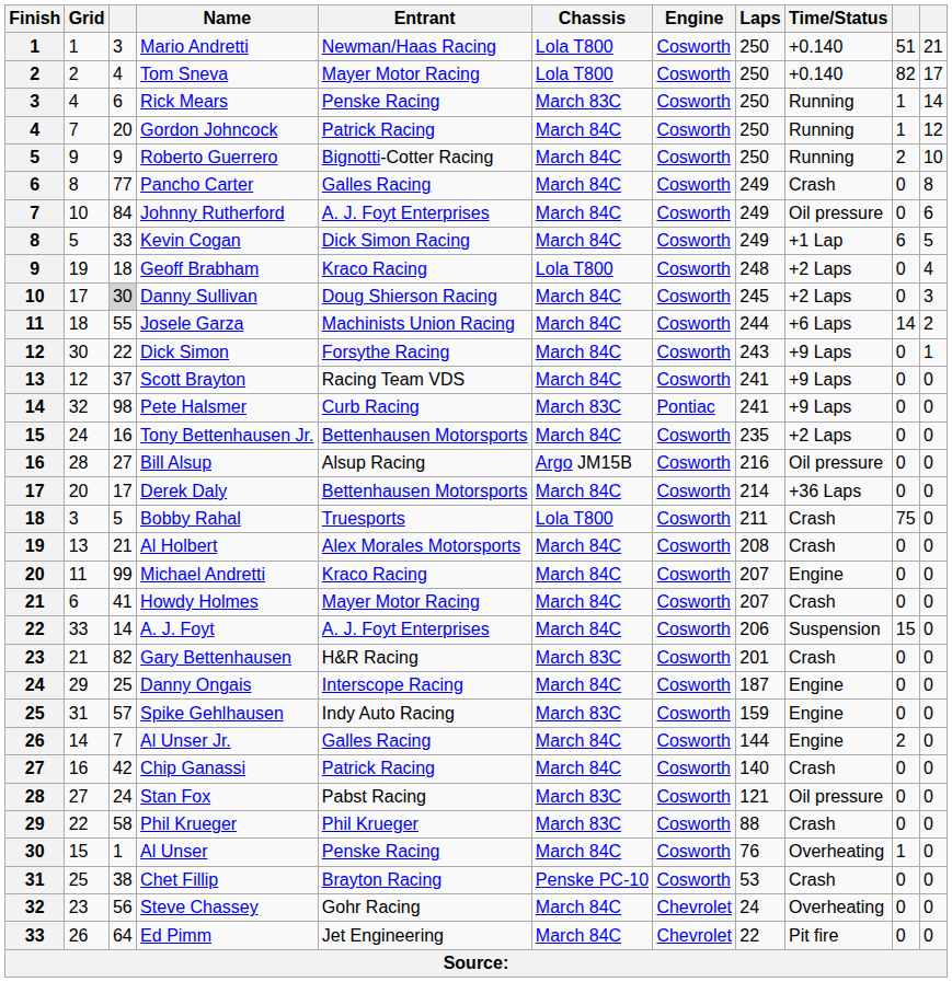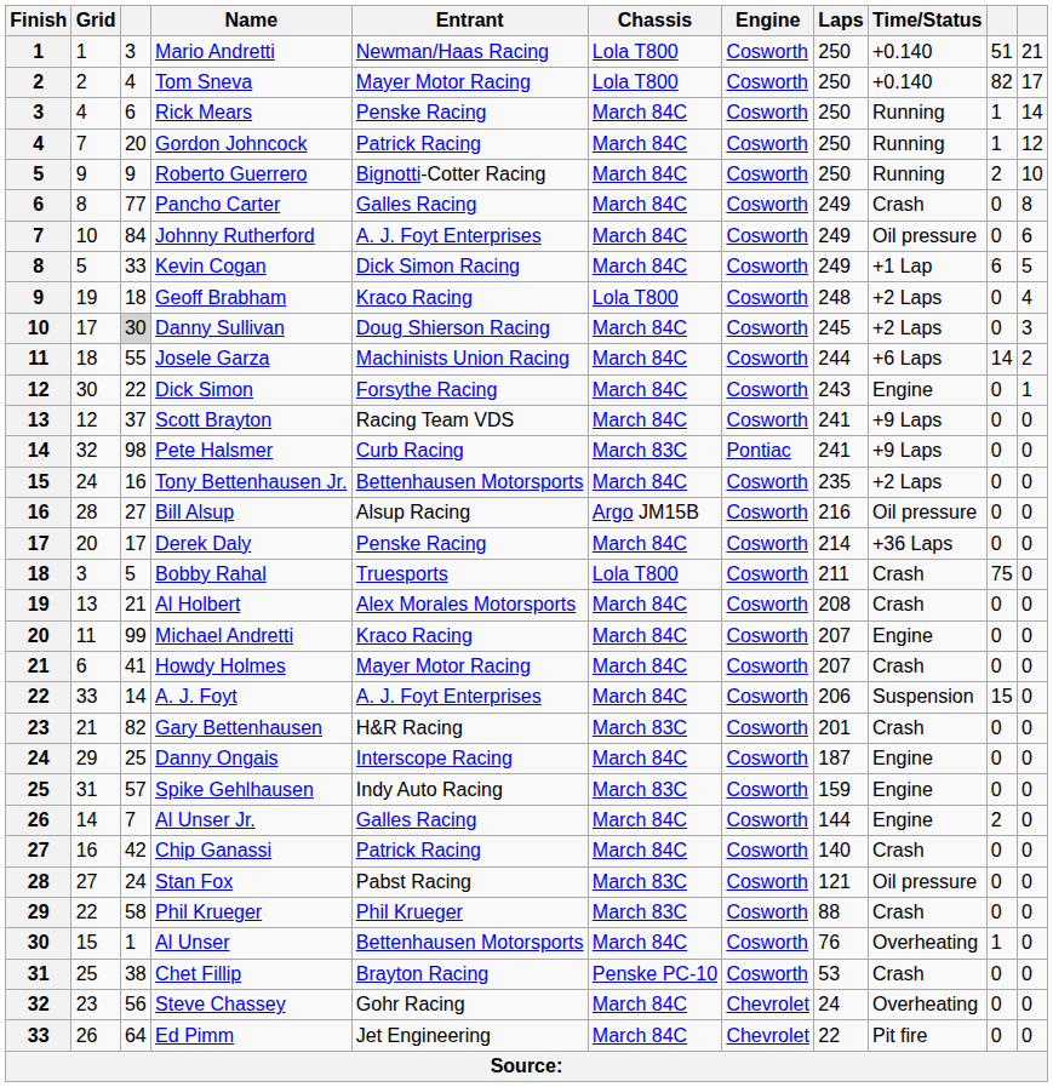Rick Mears | Chassis: March 83C -> March 84C
Dick Simon | Time/Status: +9 Laps -> Engine
Derek Daly | Entrant: Bettenhausen Motorsports -> Penske Racing
Al Unser | Entrant: Penske Racing -> Bettenhausen Motorsports
